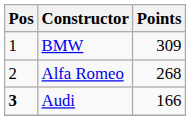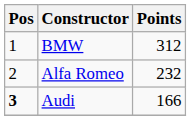BMW | Points: 309 -> 312
Alfa Romeo | Points: 268 -> 232
